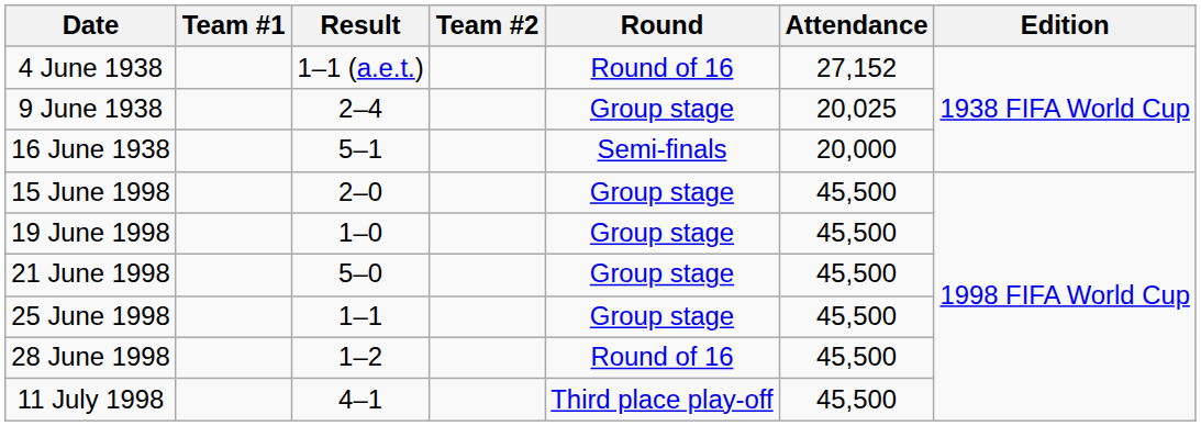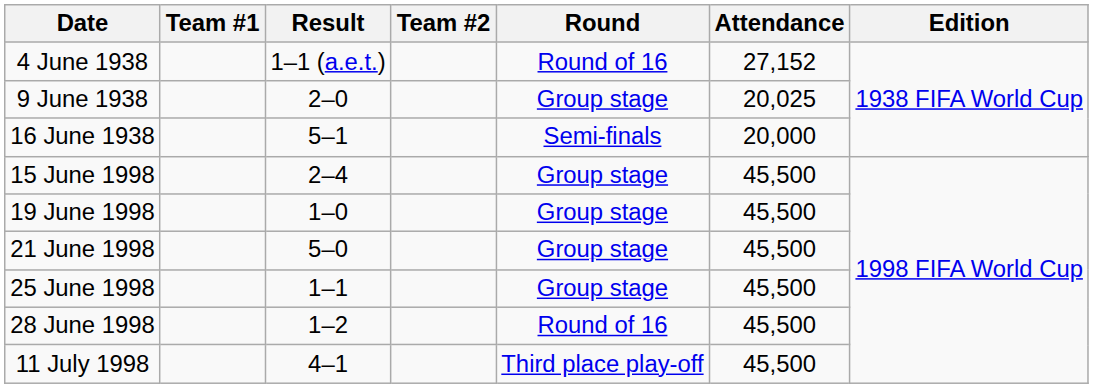9 June 1938 | Result: 2–4 -> 2–0
15 June 1998 | Result: 2–0 -> 2–4
